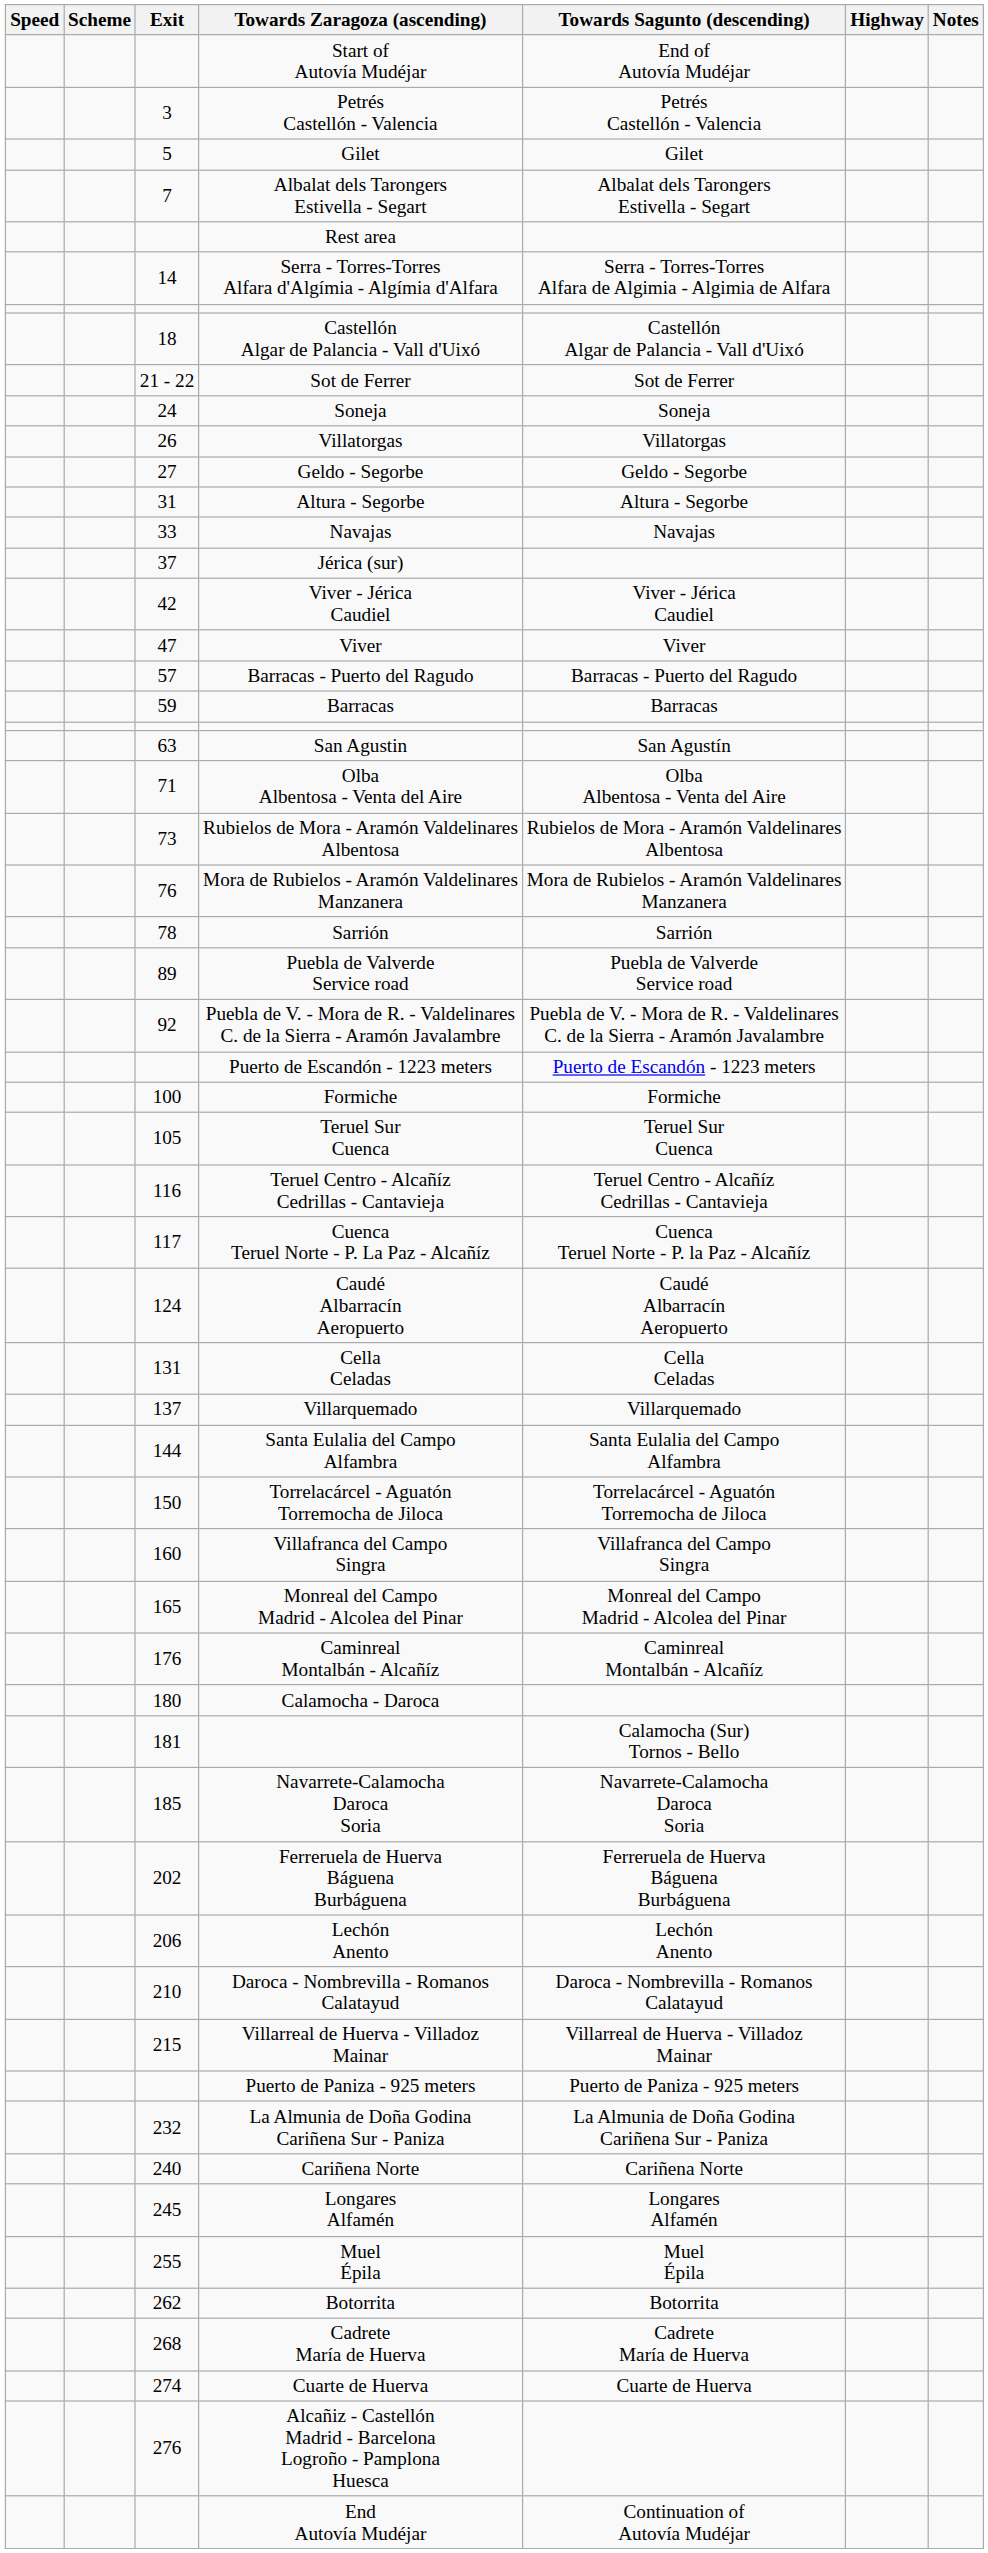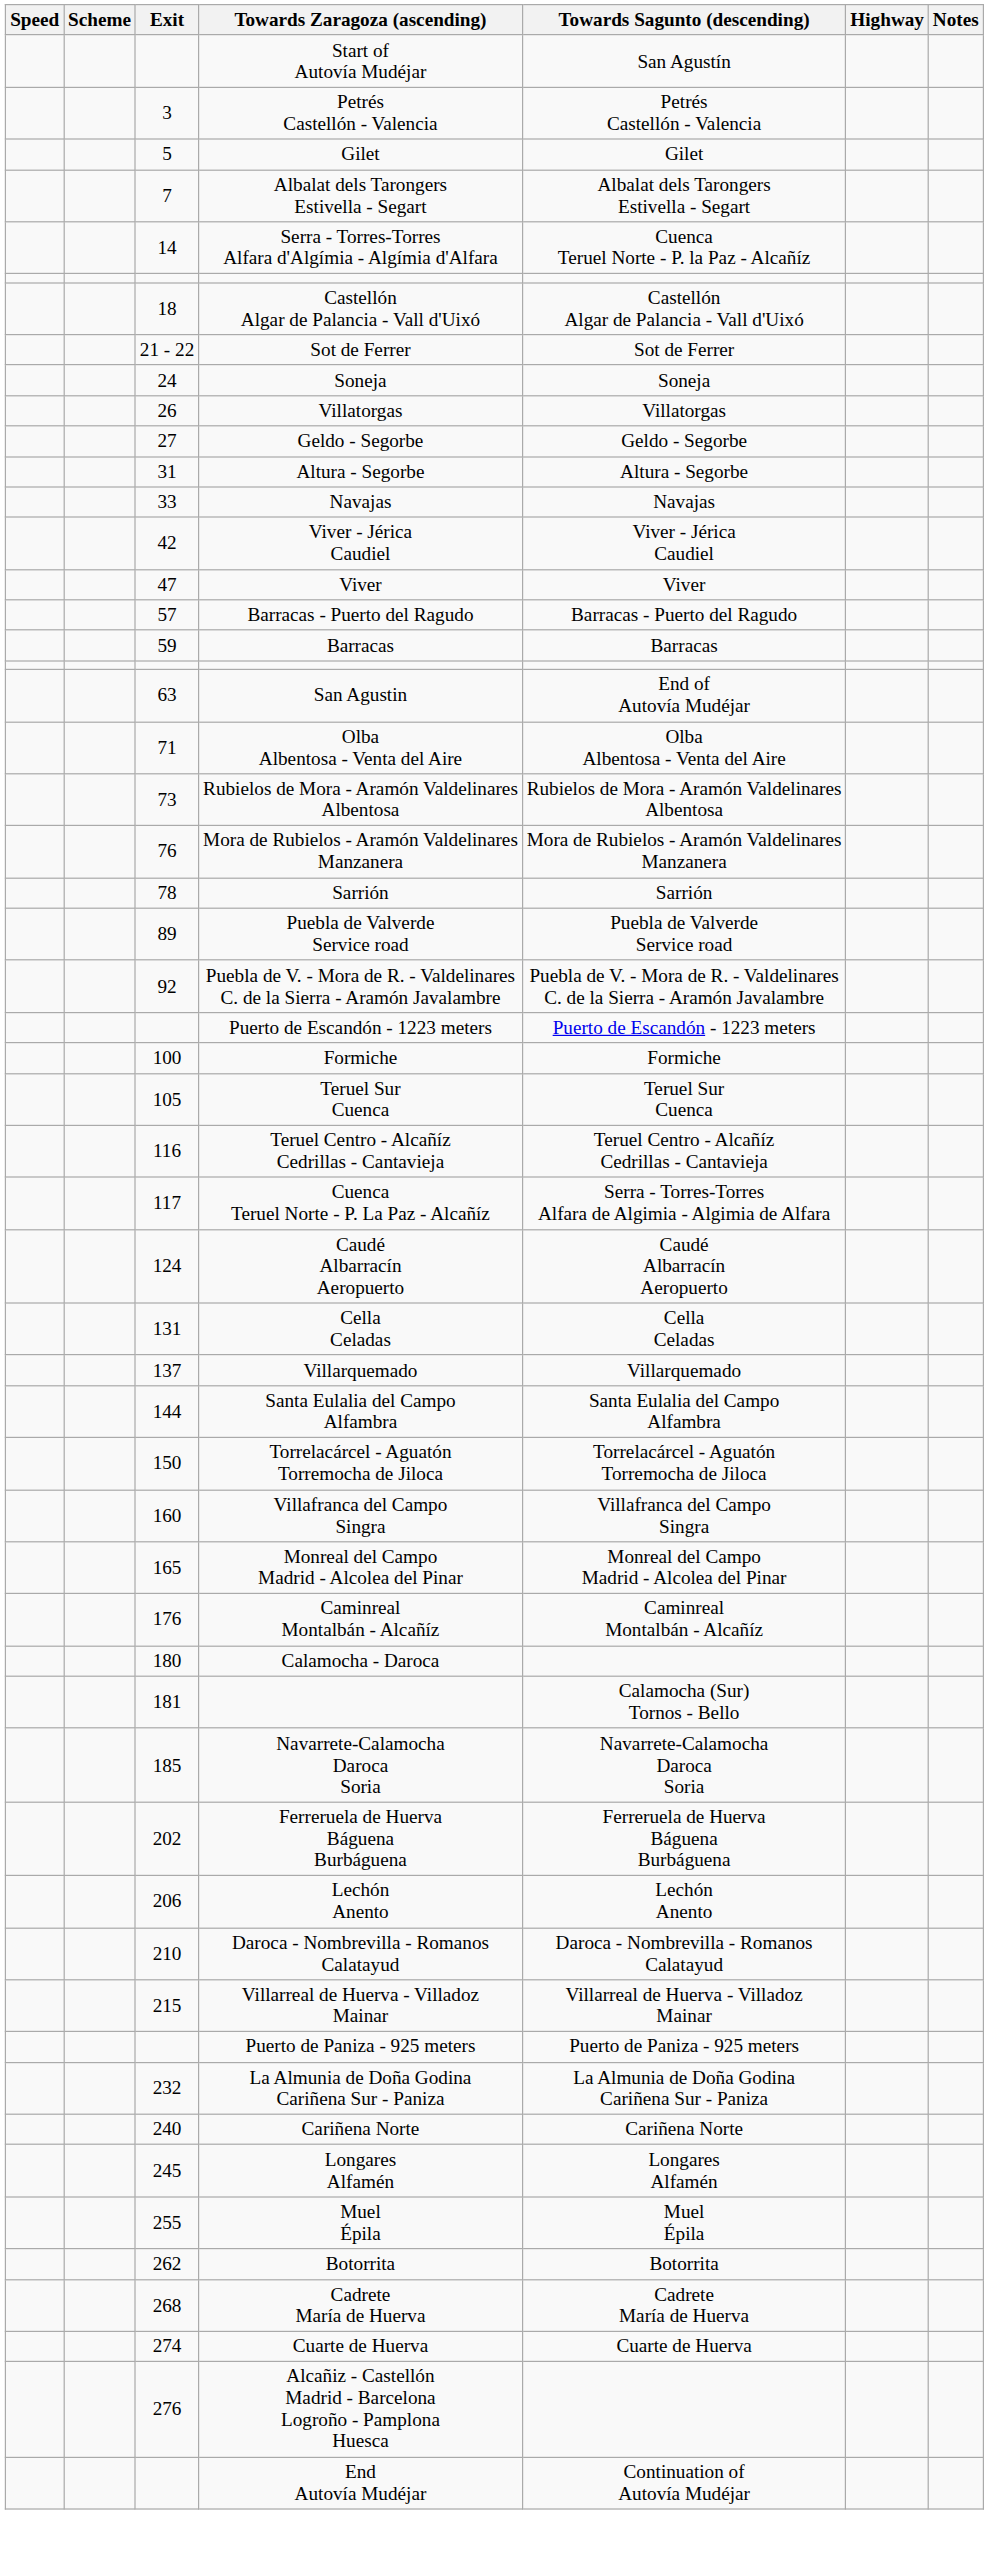Start of Autovía Mudéjar | Towards Sagunto (descending): End of Autovía Mudéjar -> San Agustín
- row: Rest area
Serra - Torres-Torres Alfara d'Algímia - Algímia d'Alfara | Towards Sagunto (descending): Serra - Torres-Torres Alfara de Algimia - Algimia de Alfara -> Cuenca Teruel Norte - P. la Paz - Alcañíz
- row: 37 | Jérica (sur)
San Agustin | Towards Sagunto (descending): San Agustín -> End of Autovía Mudéjar
Cuenca Teruel Norte - P. La Paz - Alcañíz | Towards Sagunto (descending): Cuenca Teruel Norte - P. la Paz - Alcañíz -> Serra - Torres-Torres Alfara de Algimia - Algimia de Alfara
